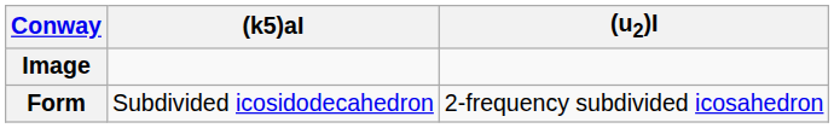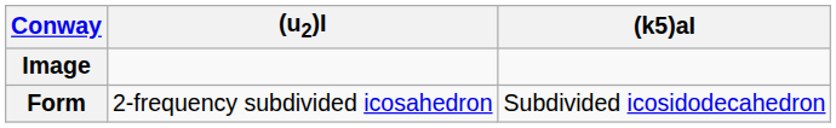columns swapped: (u2)I <-> (k5)aI
